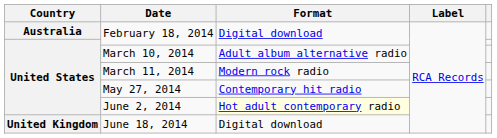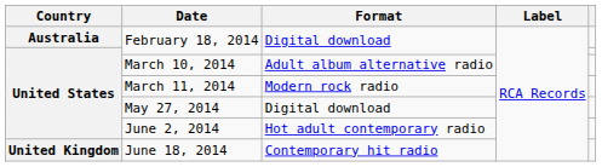May 27, 2014 | Format: Contemporary hit radio -> Digital download
June 2, 2014 | Format: lightyellow background -> no background
June 18, 2014 | Format: Digital download -> Contemporary hit radio
